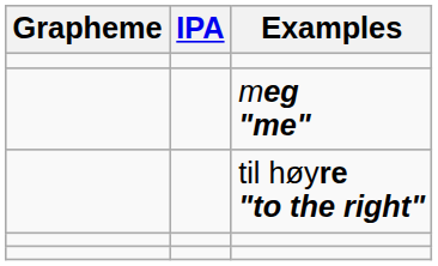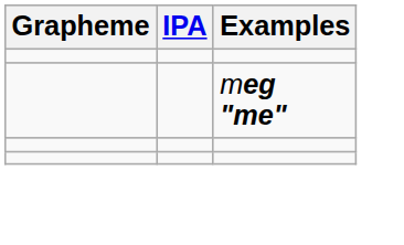- row: til høyre "to the right"
